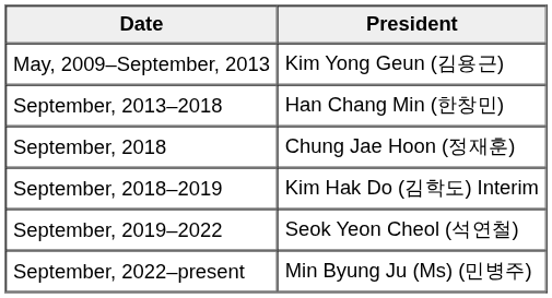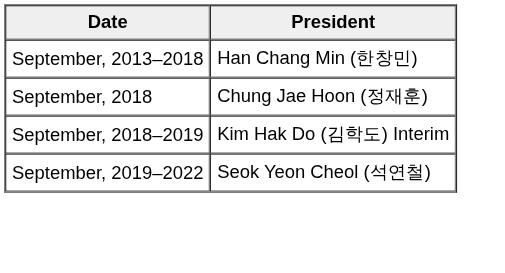- row: May, 2009–September, 2013 | Kim Yong Geun (김용근)
- row: September, 2022–present | Min Byung Ju (Ms) (민병주)
